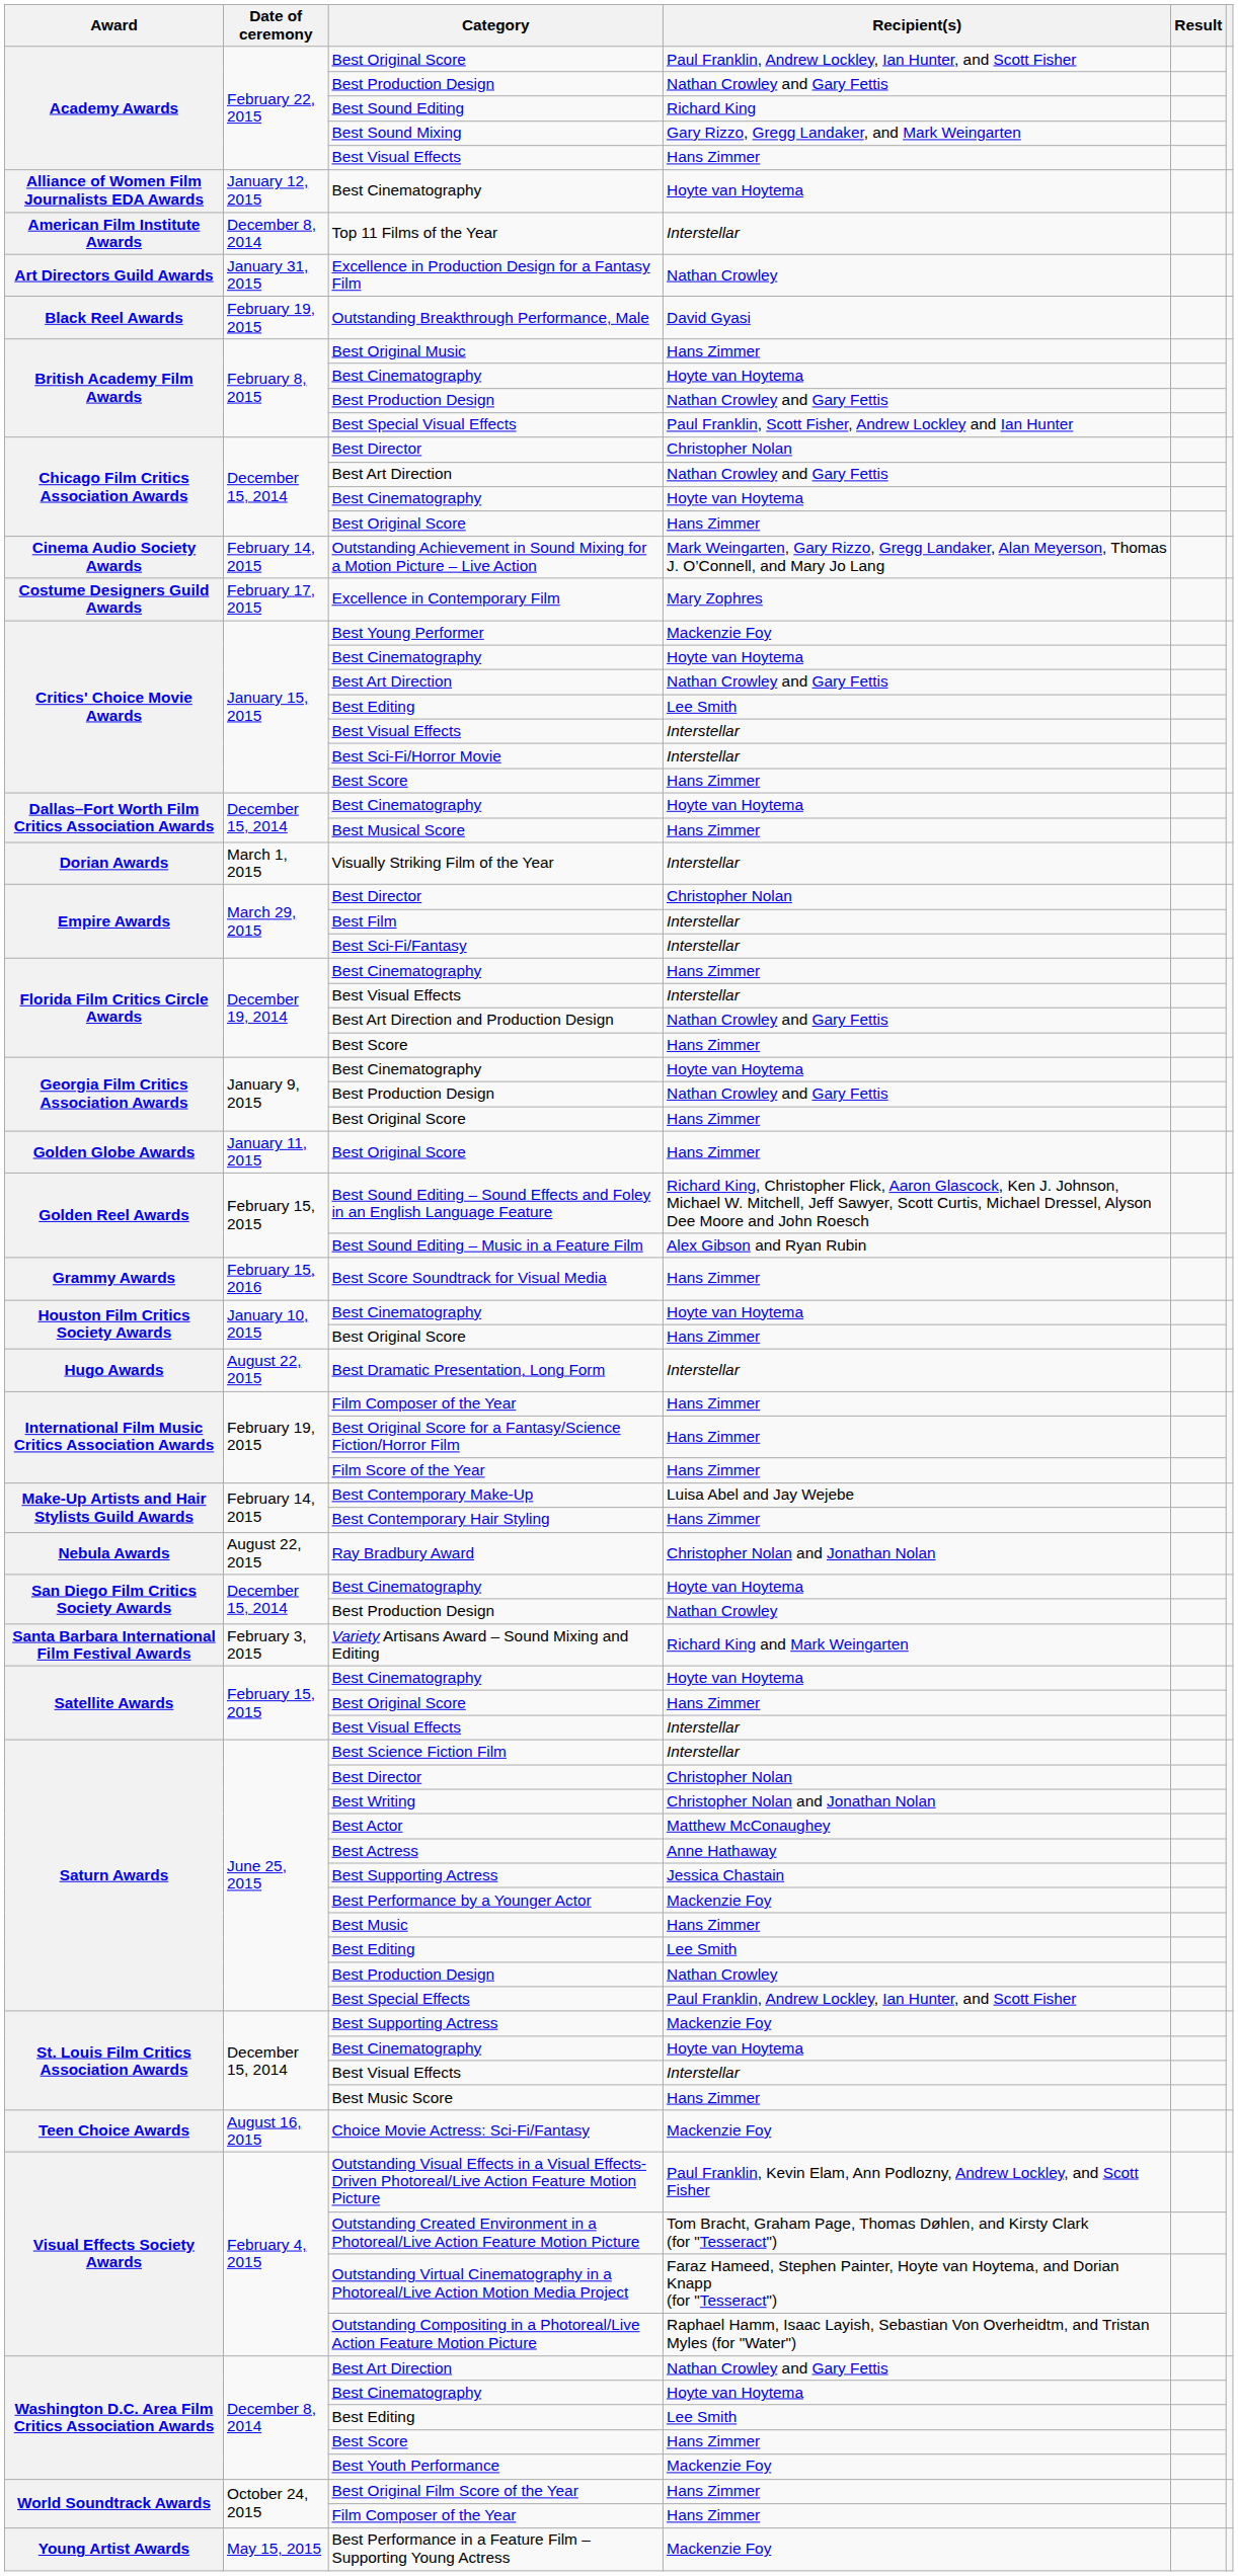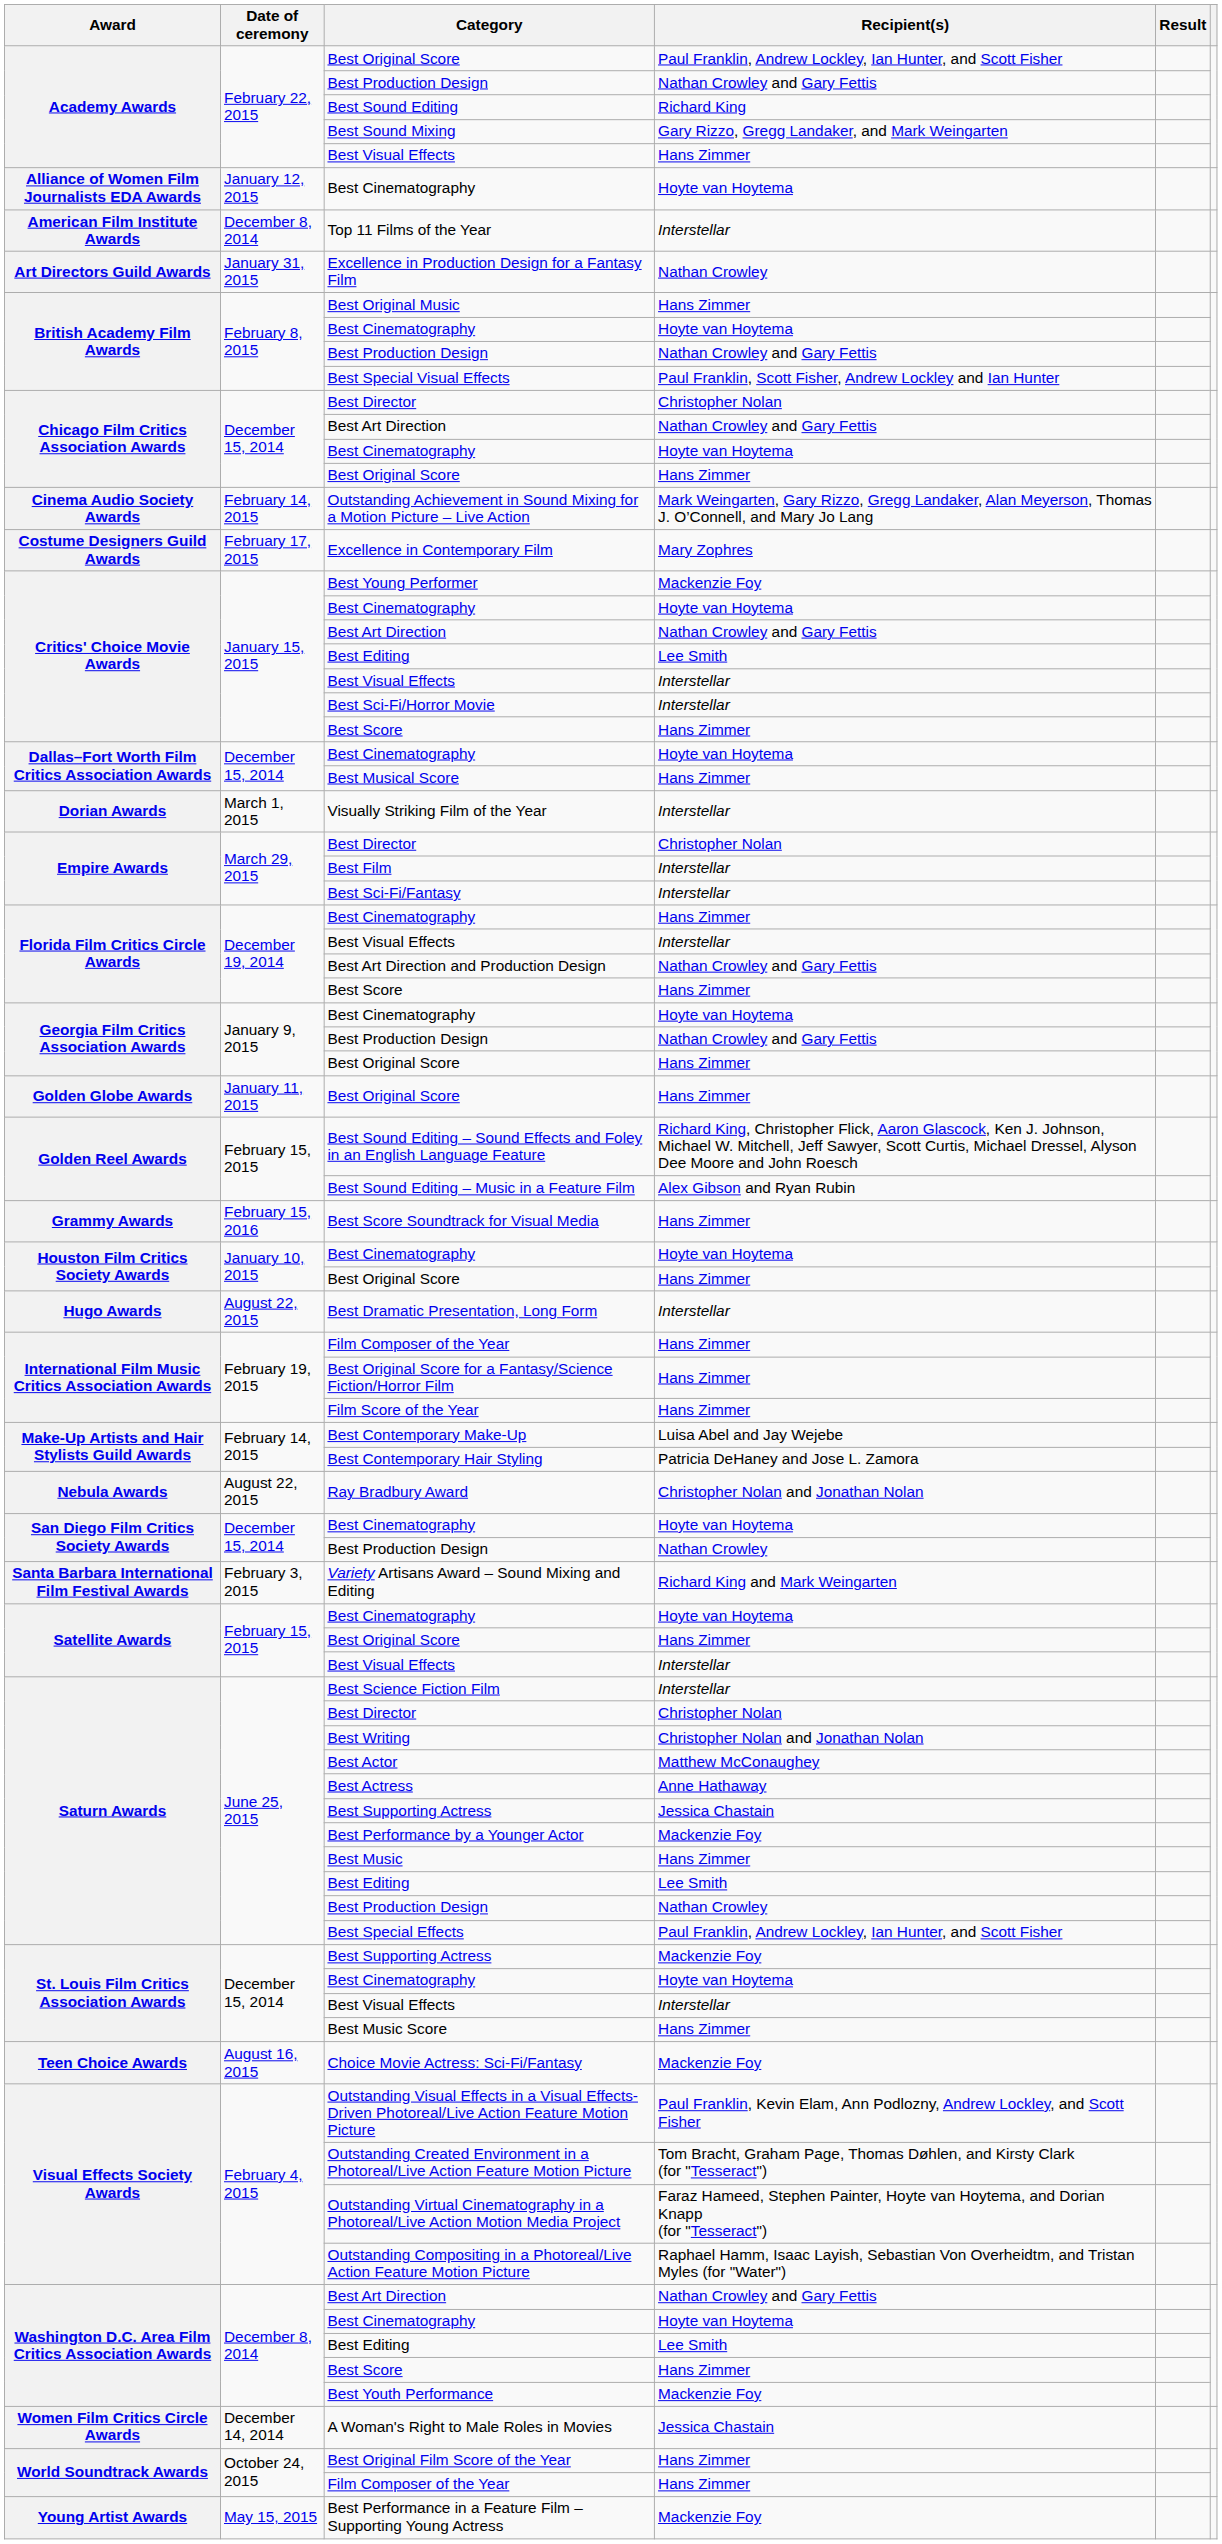- row: Black Reel Awards | February 19, 2015 | Outstanding Breakthrough Performance, Male | David Gyasi
Best Contemporary Hair Styling | Recipient(s): Hans Zimmer -> Patricia DeHaney and Jose L. Zamora
+ row: Women Film Critics Circle Awards | December 14, 2014 | A Woman's Right to Male Roles in Movies | Jessica Chastain
